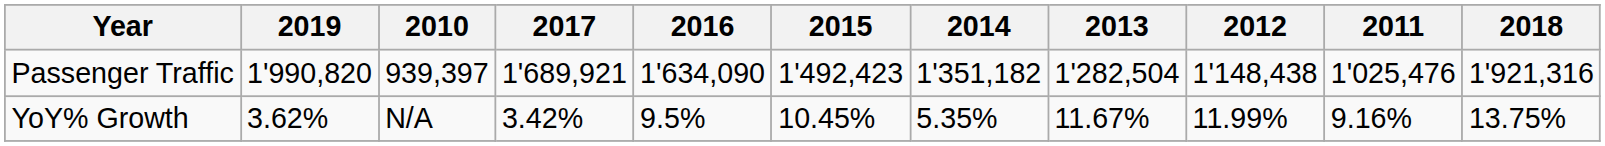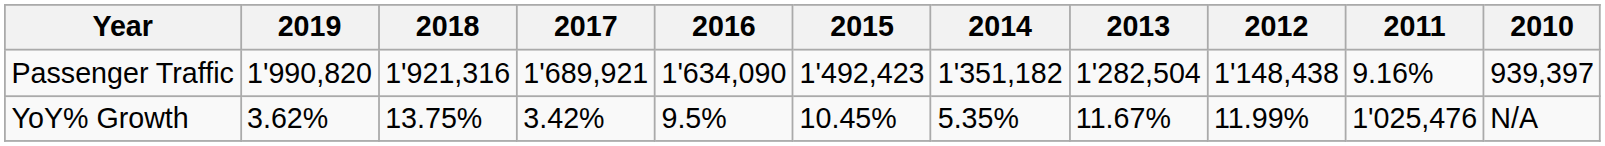columns swapped: 2018 <-> 2010
Passenger Traffic | 2011: 1'025,476 -> 9.16%
YoY% Growth | 2011: 9.16% -> 1'025,476
